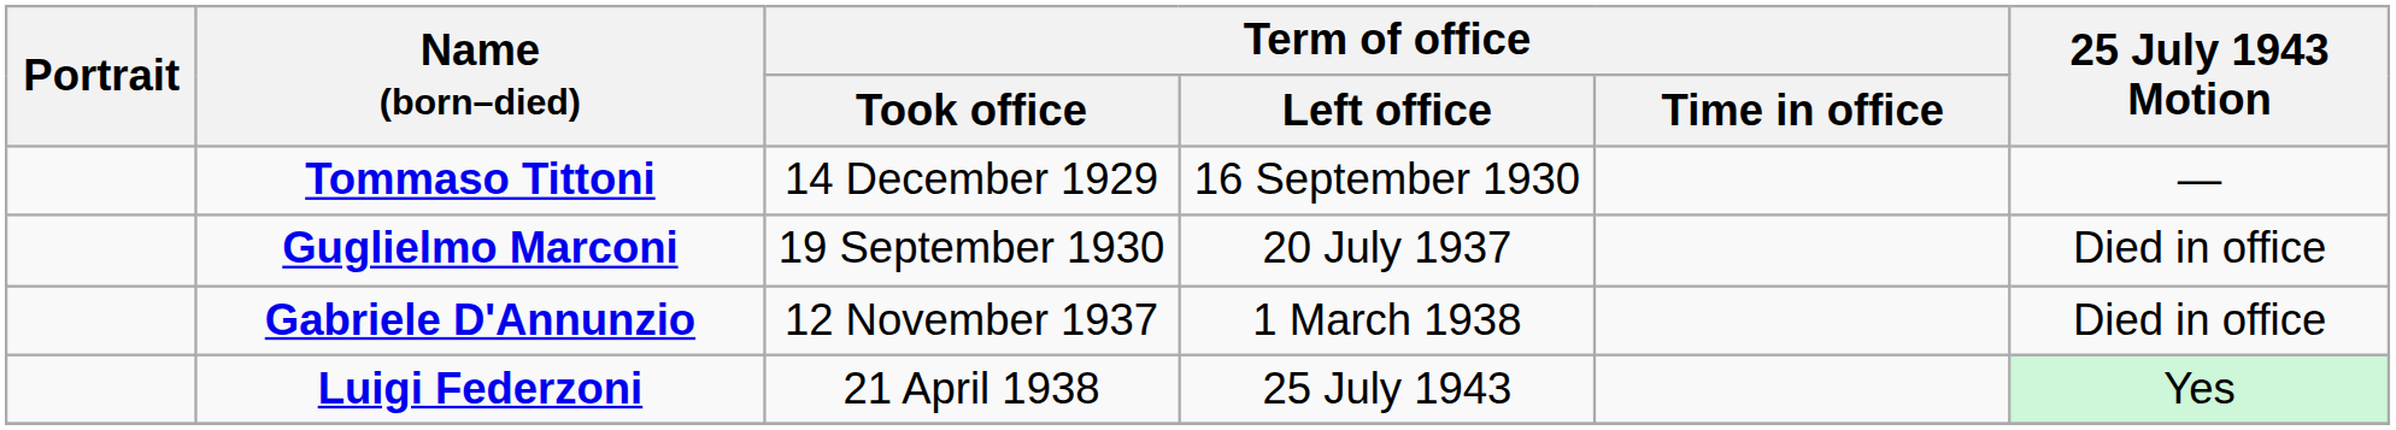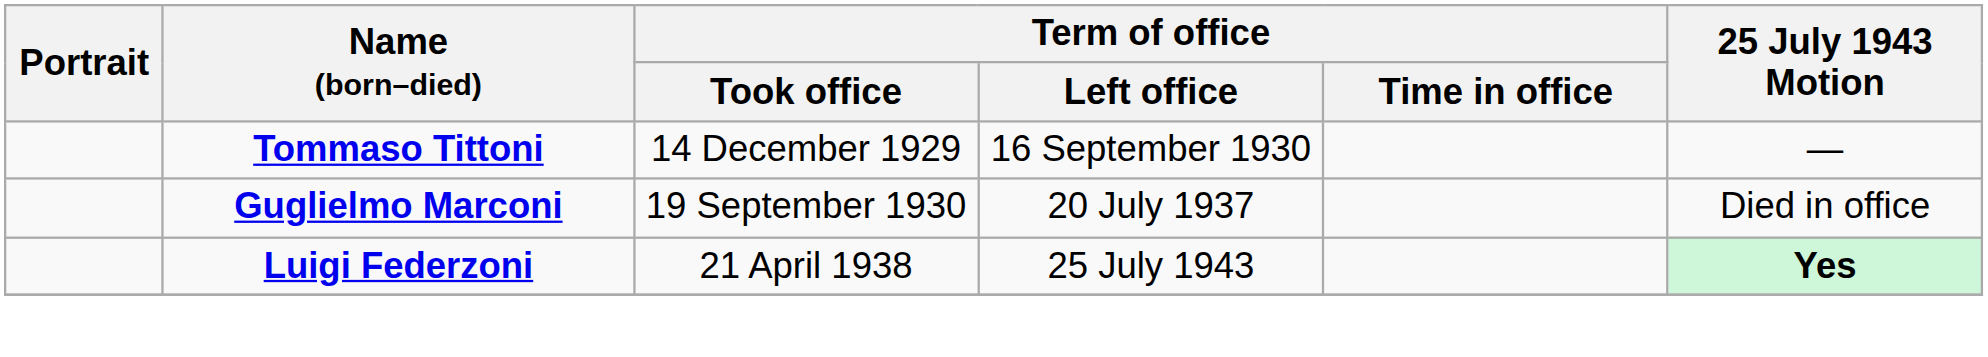- row: Gabriele D'Annunzio | 12 November 1937 | 1 March 1938 | Died in office
Luigi Federzoni | 25 July 1943 Motion: normal -> bold
